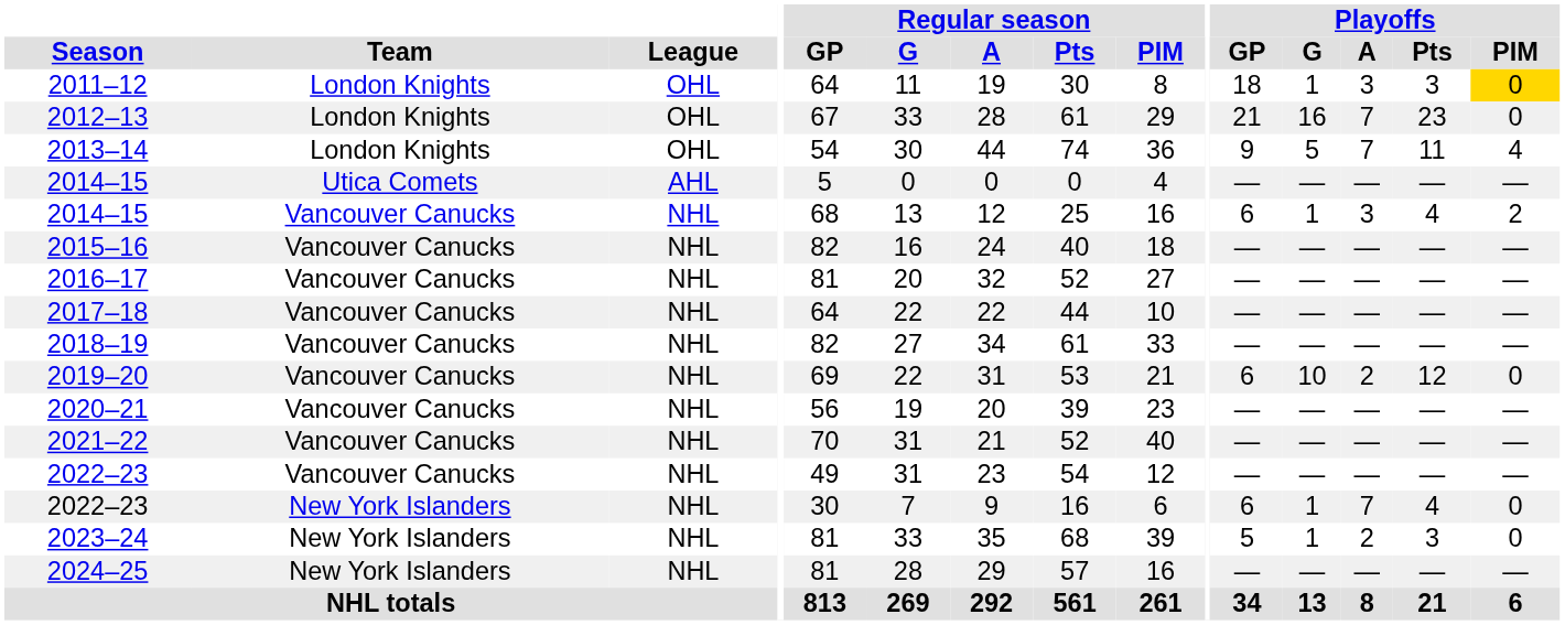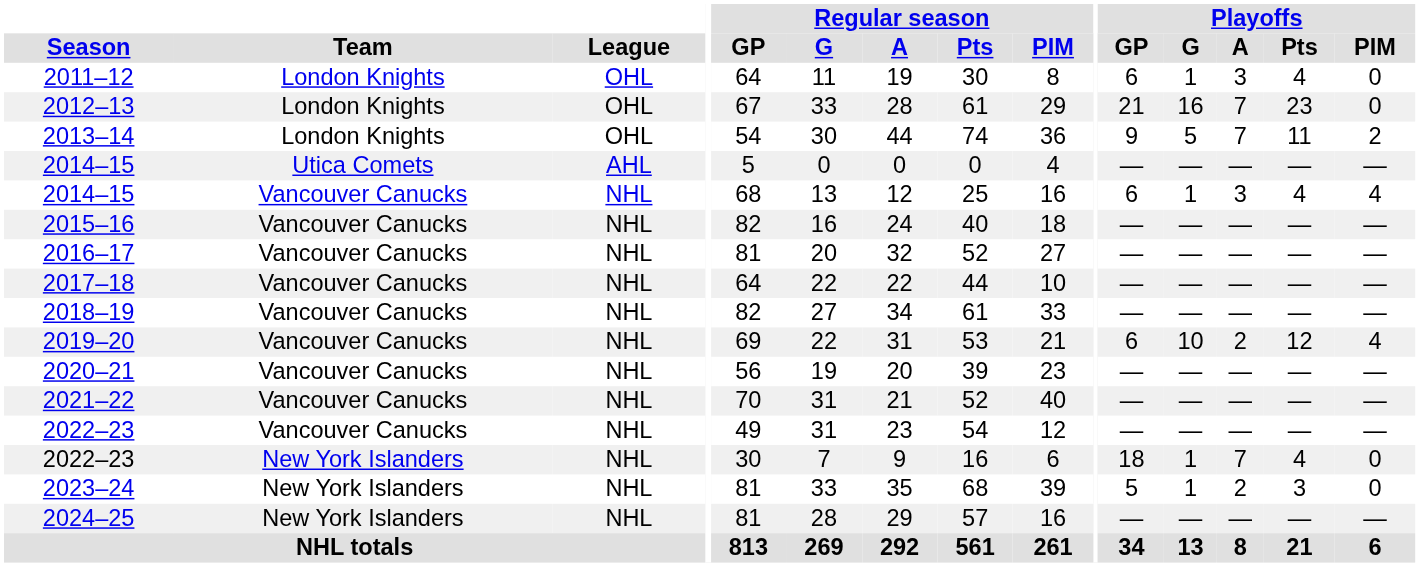2011–12 | Playoffs / GP: 18 -> 6
2011–12 | Playoffs / Pts: 3 -> 4
2011–12 | Playoffs / PIM: gold background -> no background
2013–14 | Playoffs / PIM: 4 -> 2
2014–15 / Vancouver Canucks | Playoffs / PIM: 2 -> 4
2019–20 | Playoffs / PIM: 0 -> 4
2022–23 / New York Islanders | Playoffs / GP: 6 -> 18
